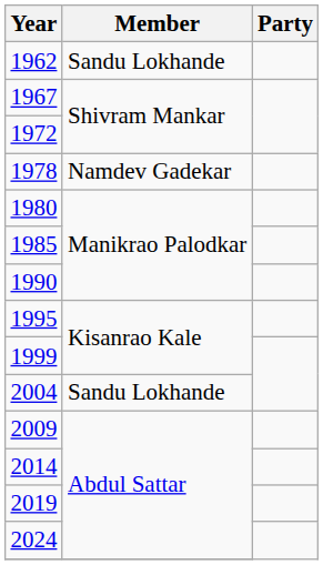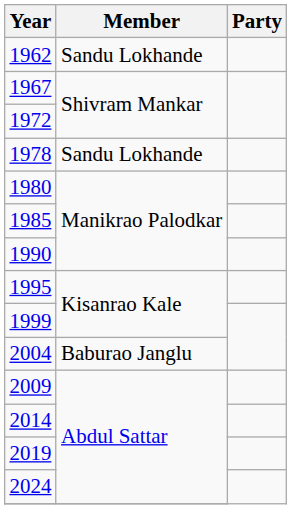1978 | Member: Namdev Gadekar -> Sandu Lokhande
2004 | Member: Sandu Lokhande -> Baburao Janglu
